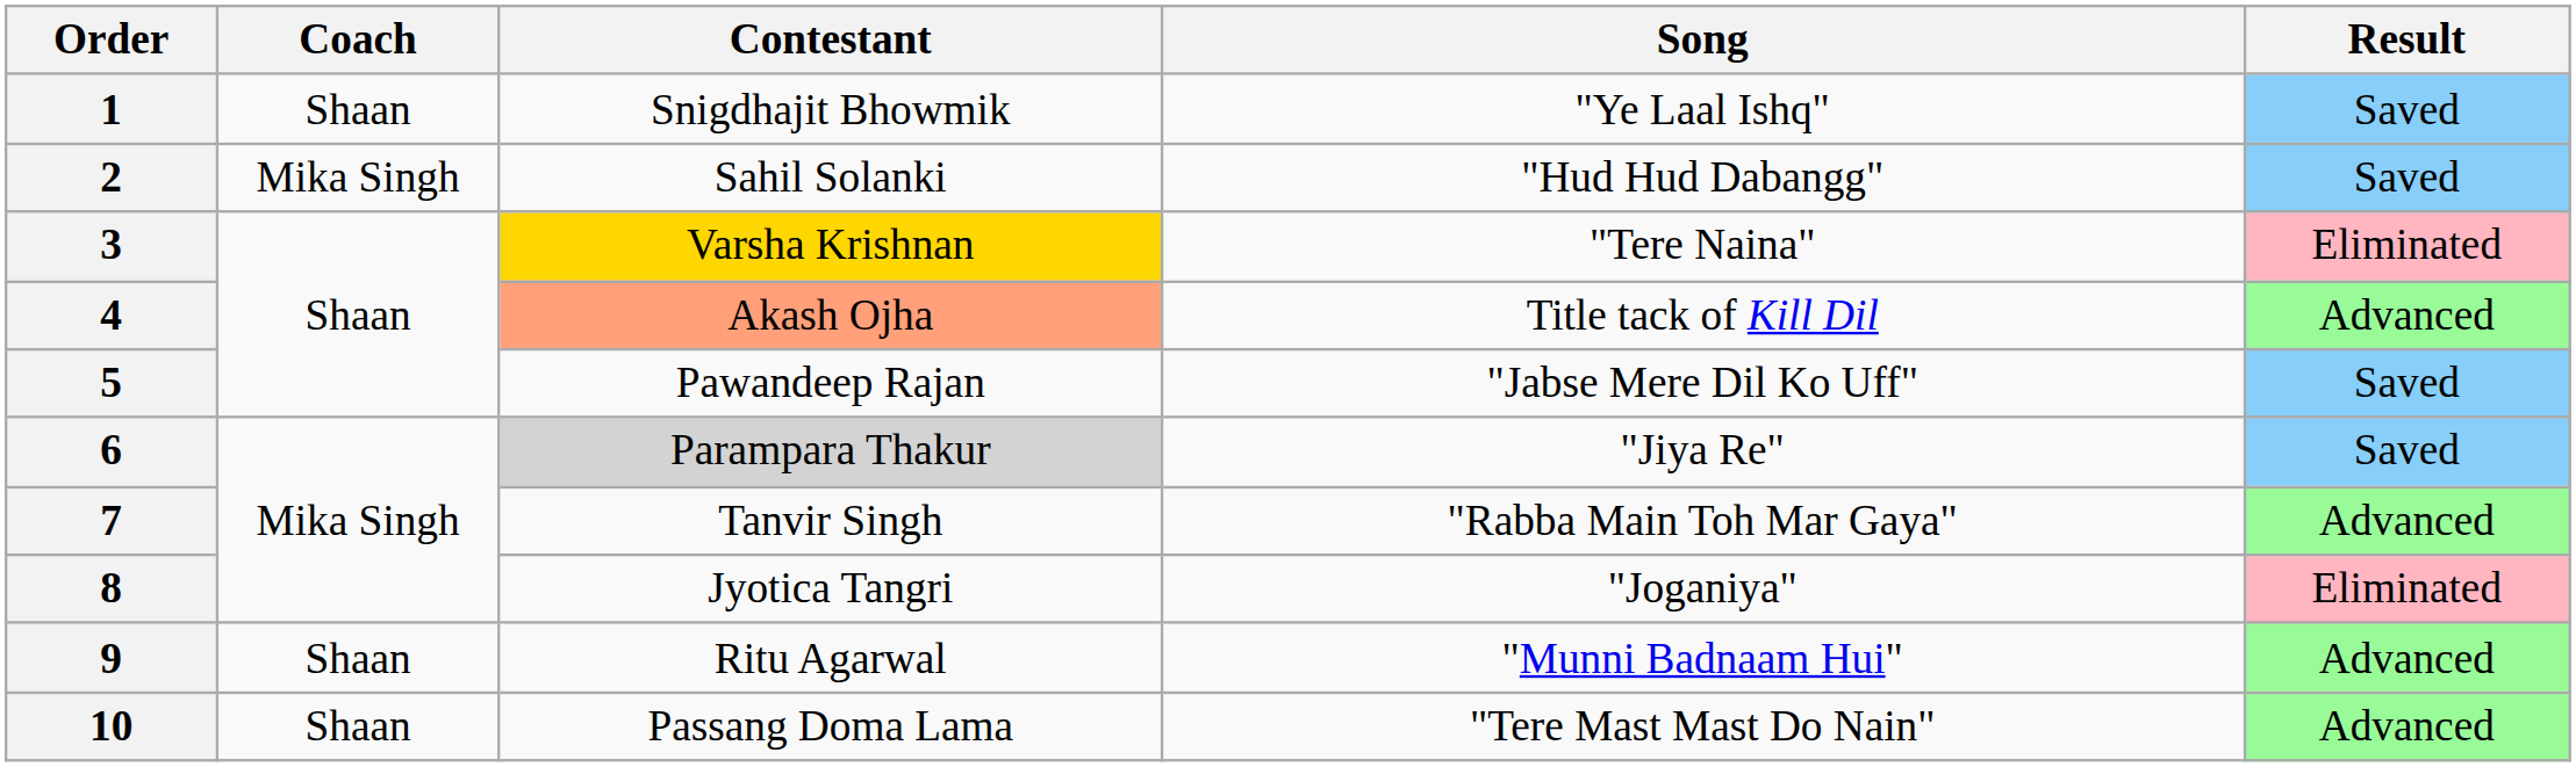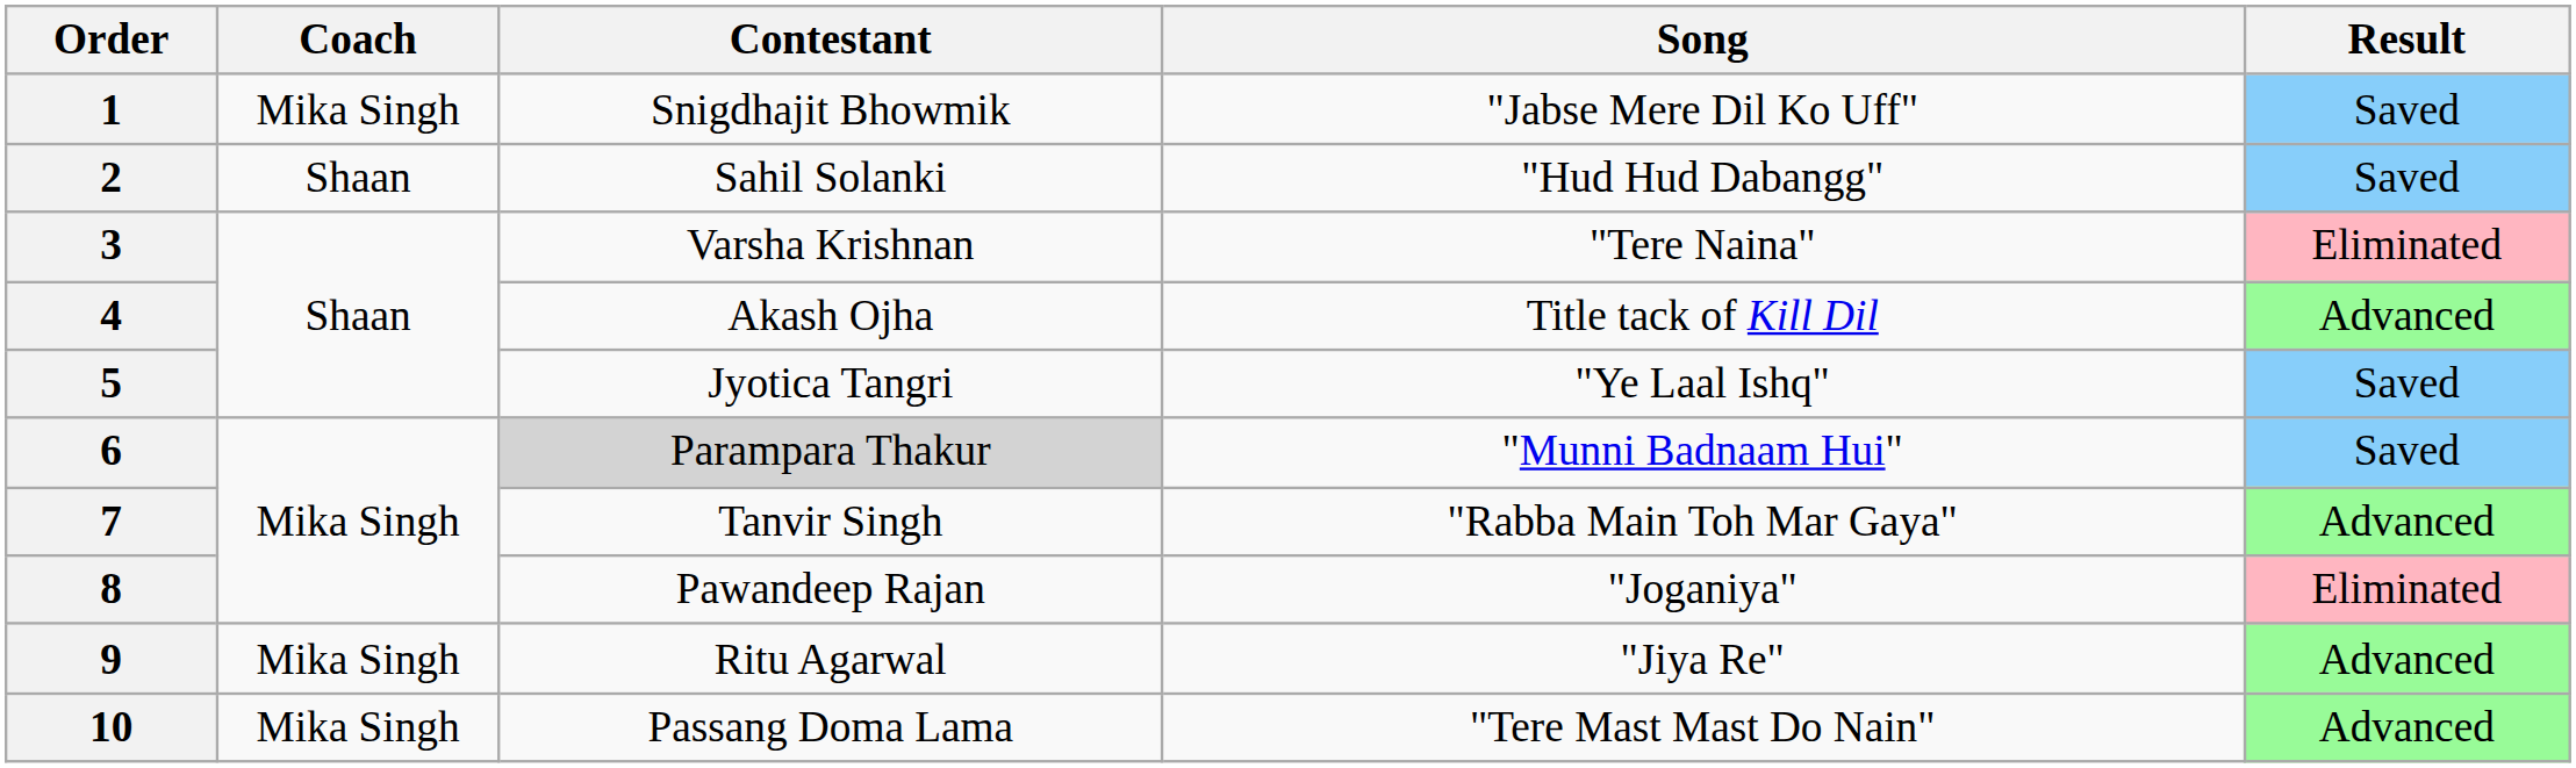1 | Coach: Shaan -> Mika Singh
1 | Song: "Ye Laal Ishq" -> "Jabse Mere Dil Ko Uff"
2 | Coach: Mika Singh -> Shaan
3 | Contestant: gold background -> no background
4 | Contestant: lightsalmon background -> no background
5 | Contestant: Pawandeep Rajan -> Jyotica Tangri
5 | Song: "Jabse Mere Dil Ko Uff" -> "Ye Laal Ishq"
6 | Song: "Jiya Re" -> "Munni Badnaam Hui"
8 | Contestant: Jyotica Tangri -> Pawandeep Rajan
9 | Coach: Shaan -> Mika Singh
9 | Song: "Munni Badnaam Hui" -> "Jiya Re"
10 | Coach: Shaan -> Mika Singh
